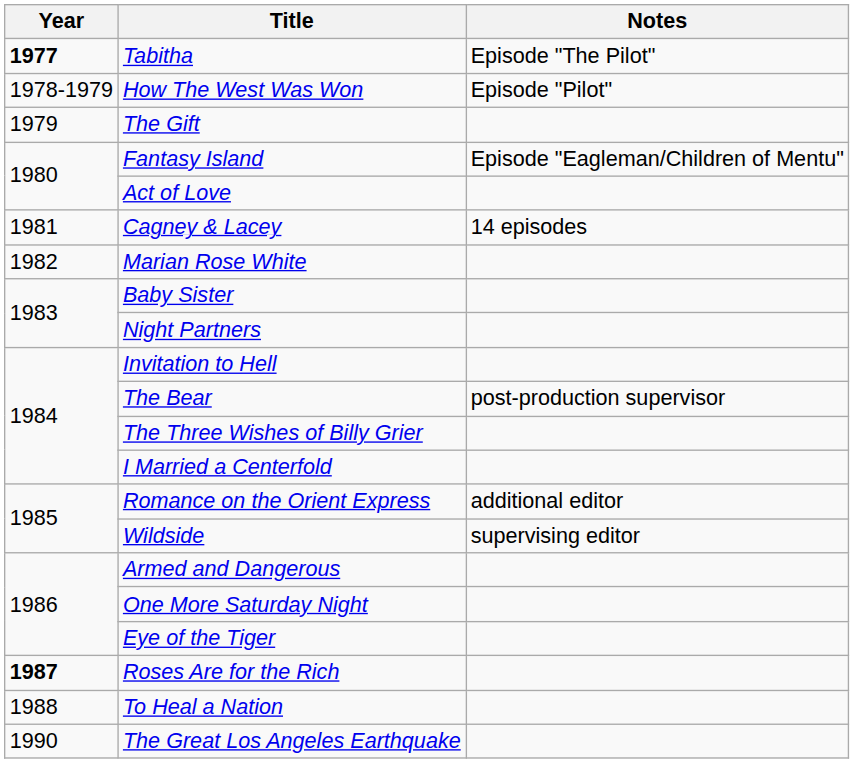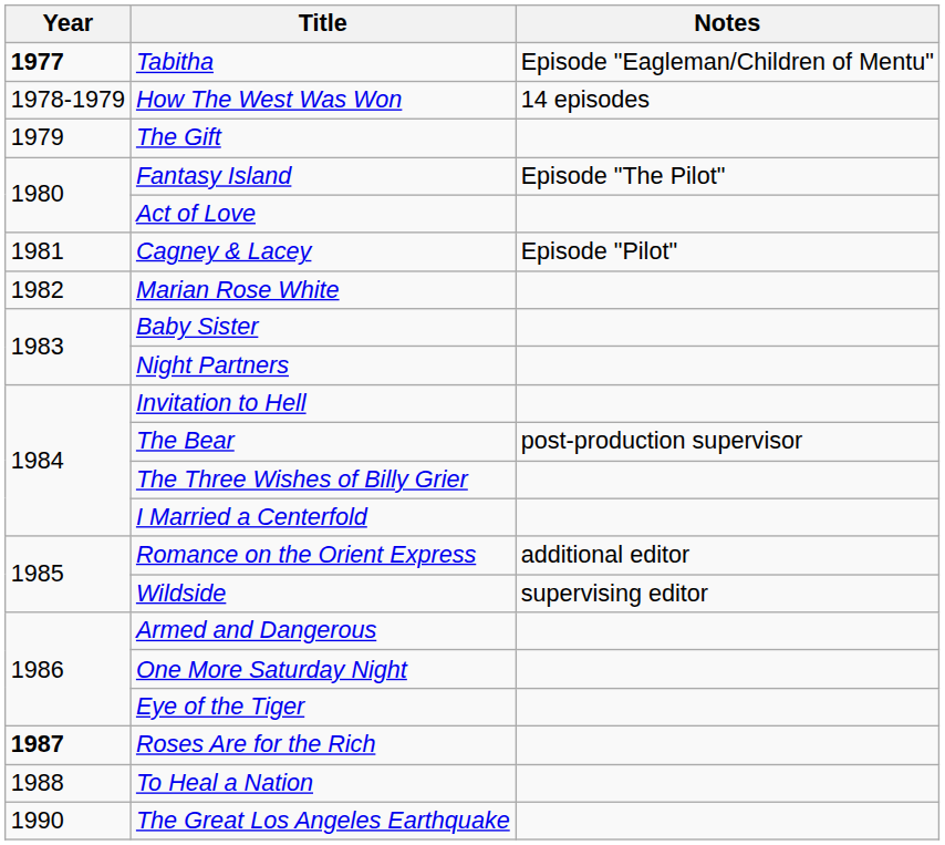Tabitha | Notes: Episode "The Pilot" -> Episode "Eagleman/Children of Mentu"
How The West Was Won | Notes: Episode "Pilot" -> 14 episodes
Fantasy Island | Notes: Episode "Eagleman/Children of Mentu" -> Episode "The Pilot"
Cagney & Lacey | Notes: 14 episodes -> Episode "Pilot"
